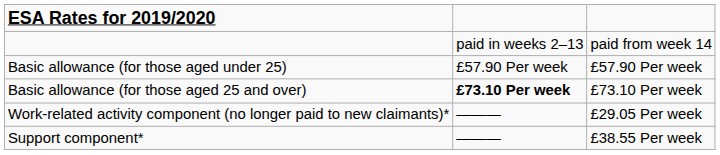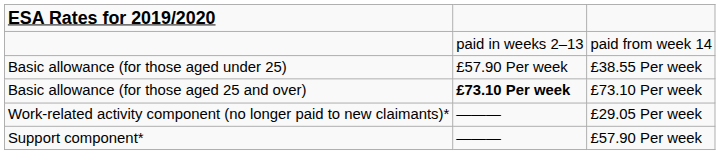Basic allowance (for those aged under 25) | column 3: £57.90 Per week -> £38.55 Per week
Support component* | column 3: £38.55 Per week -> £57.90 Per week
